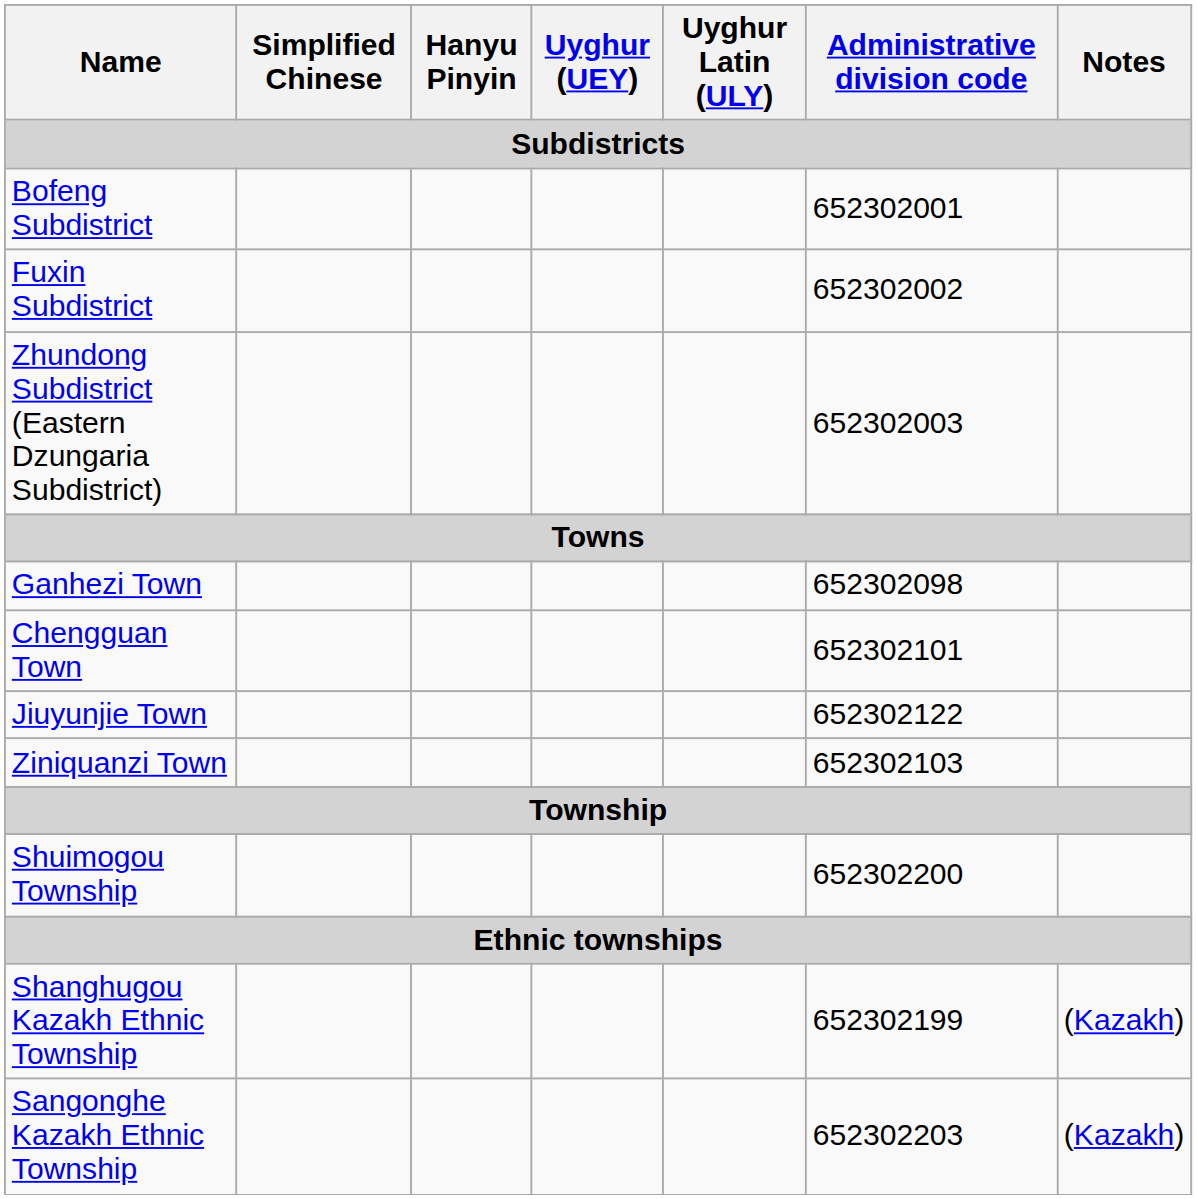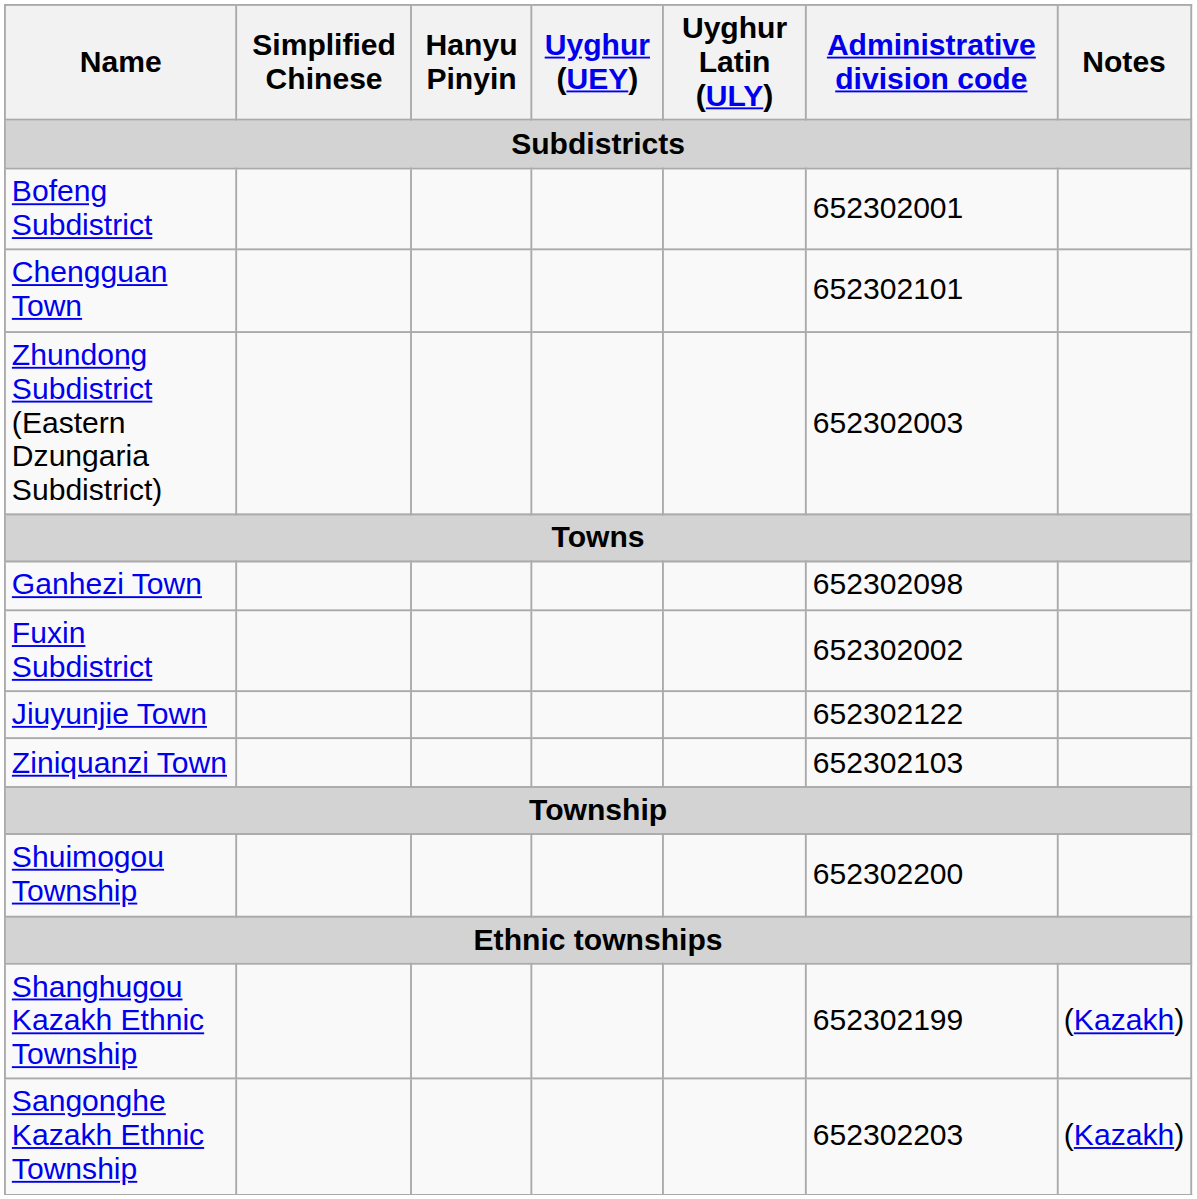rows swapped: Fuxin Subdistrict <-> Chengguan Town
